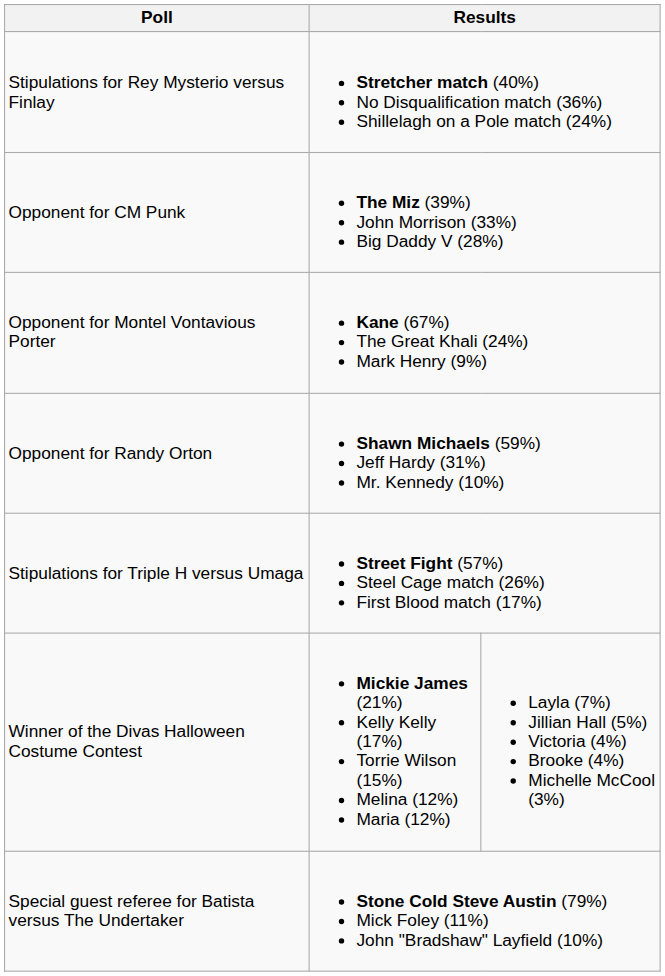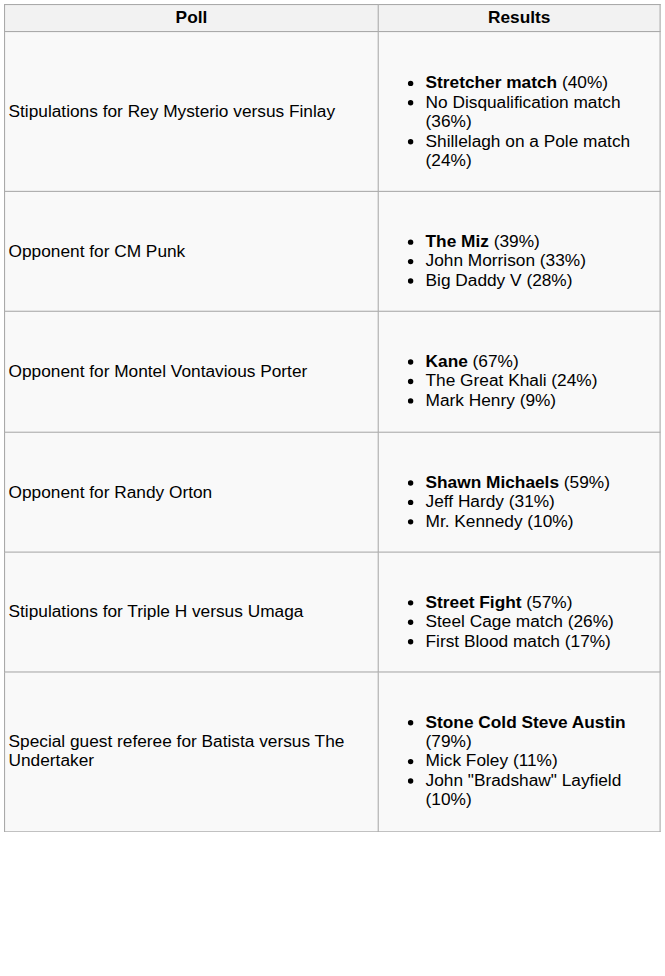- row: Winner of the Divas Halloween Costume Contest | Mickie James (21%) Kelly Kelly (17%) Torrie Wilson (15%) Melina (12%) Maria (12%) | Layla (7%) Jillian Hall (5%) Victoria (4%) Brooke (4%) Michelle McCool (3%)
